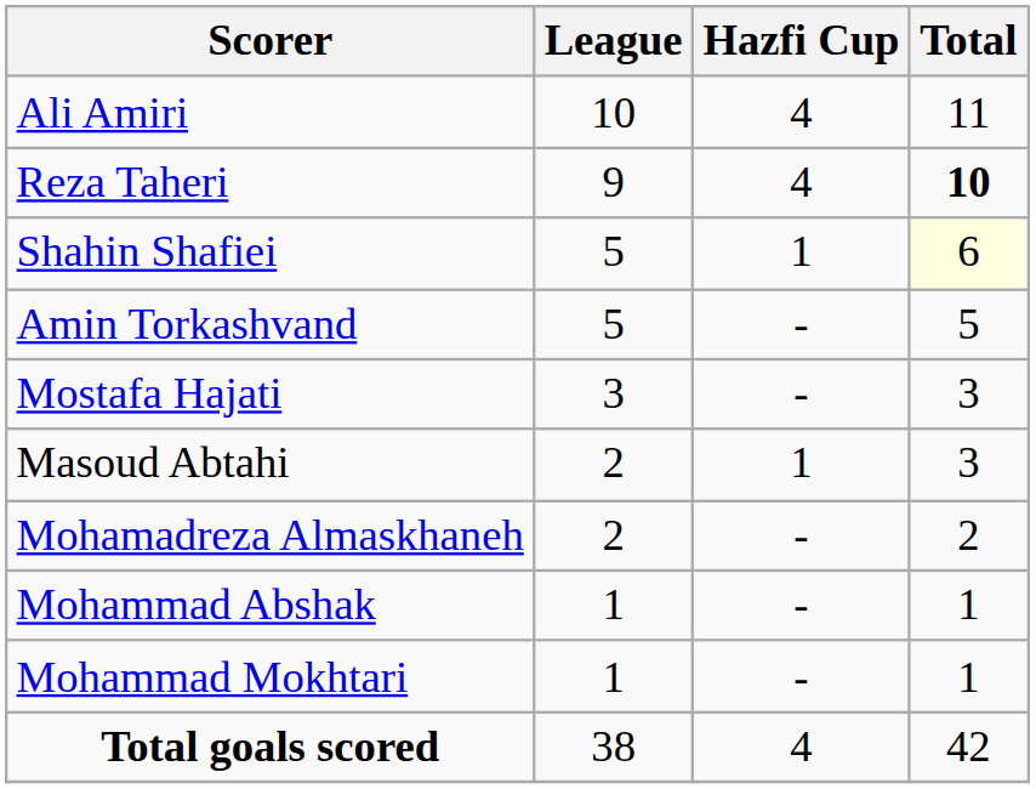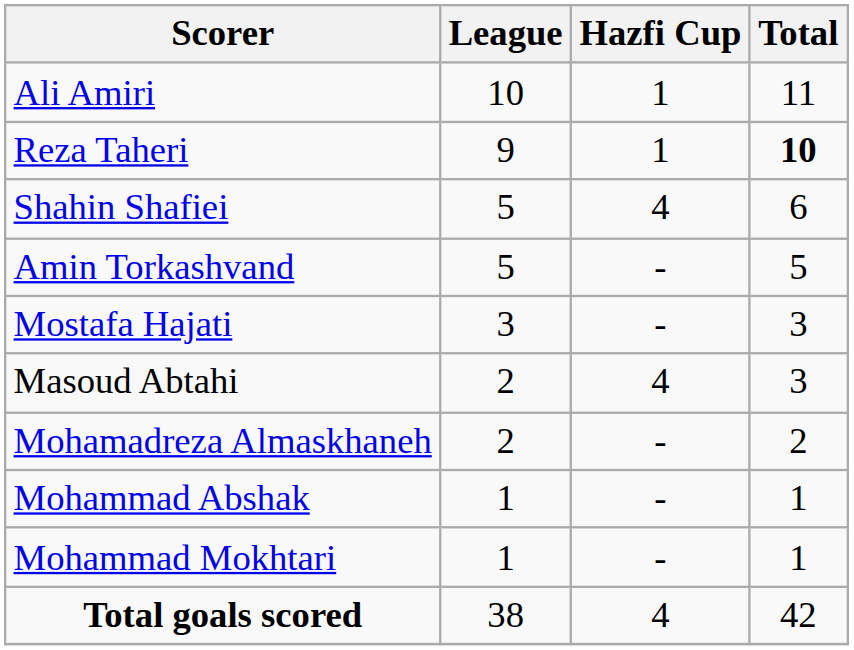Ali Amiri | Hazfi Cup: 4 -> 1
Reza Taheri | Hazfi Cup: 4 -> 1
Shahin Shafiei | Hazfi Cup: 1 -> 4
Shahin Shafiei | Total: lightyellow background -> no background
Masoud Abtahi | Hazfi Cup: 1 -> 4
